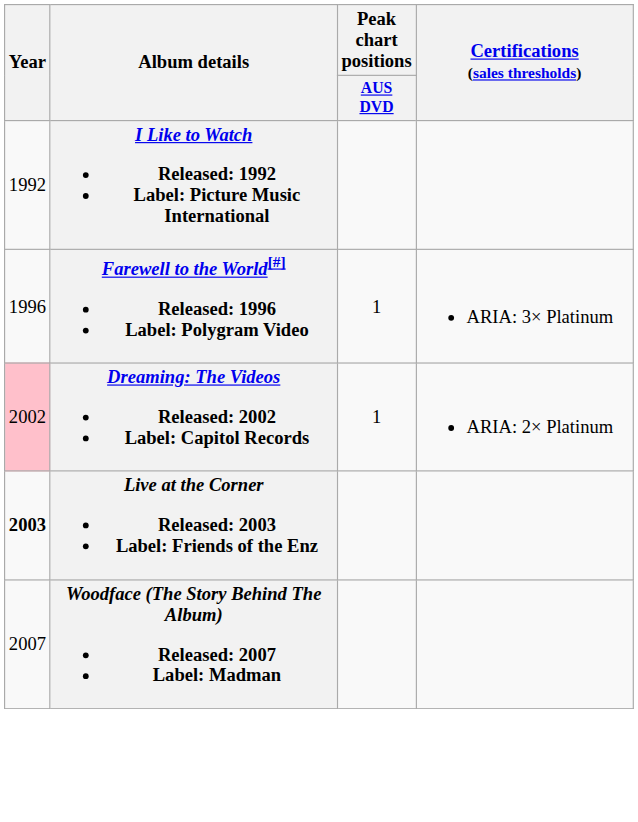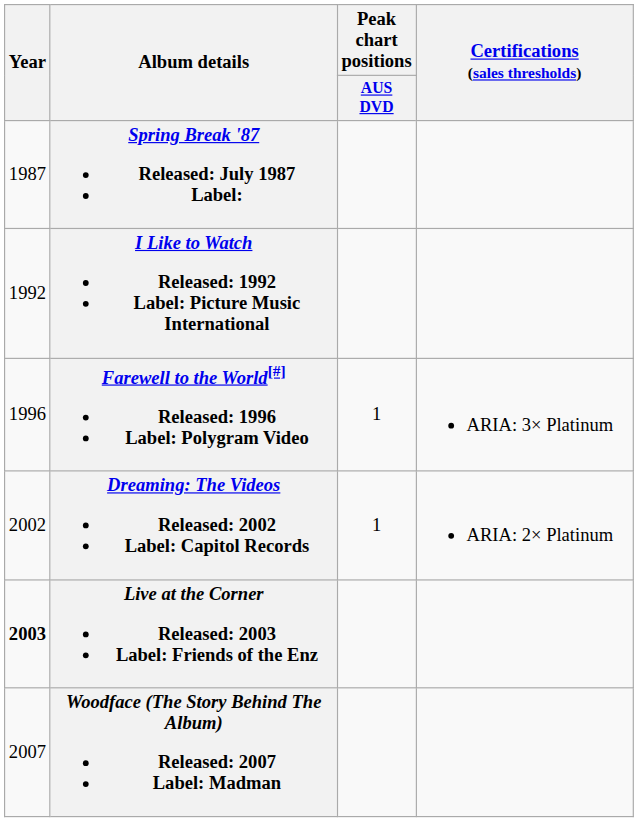+ row: 1987 | Spring Break '87 Released: July 1987 Label:
Dreaming: The Videos Released: 2002 Label: Capitol Records | Year: pink background -> no background
